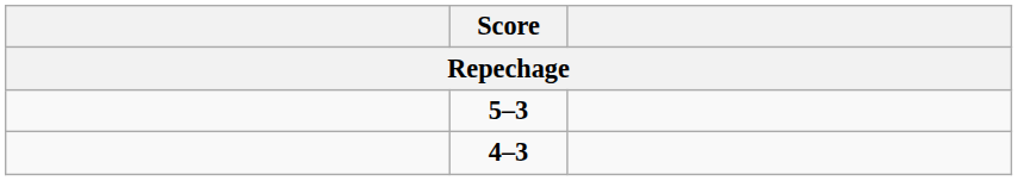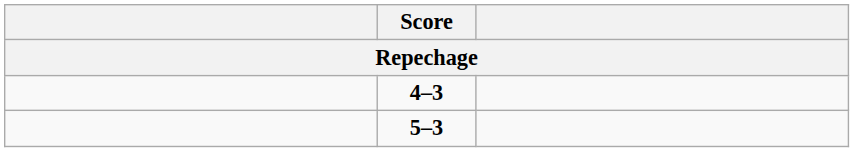rows swapped: 5–3 <-> 4–3
